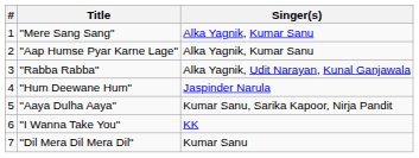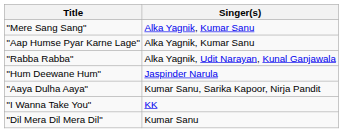- column: # | 1 | 2 | 3 | 4 | 5 | 6 | 7
